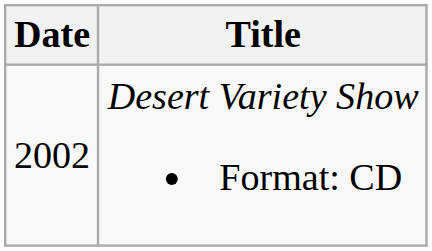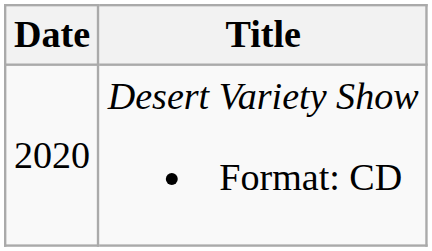Desert Variety Show Format: CD | Date: 2002 -> 2020
